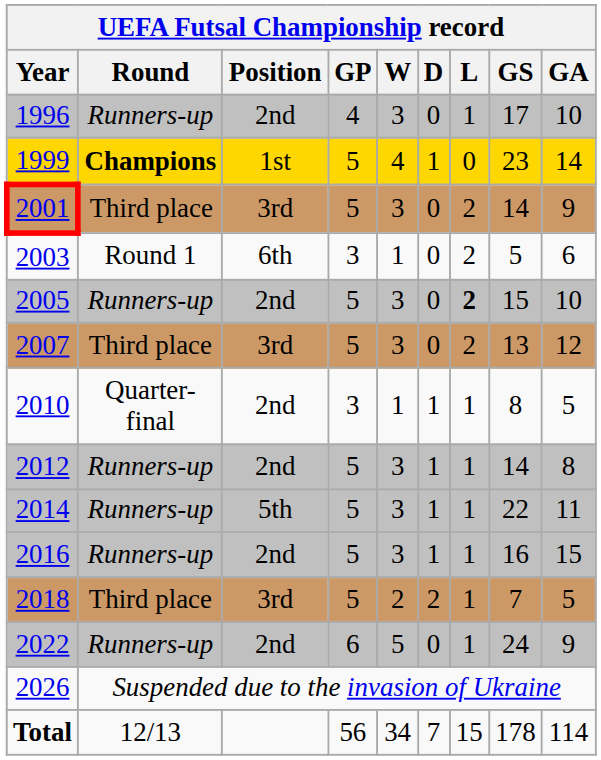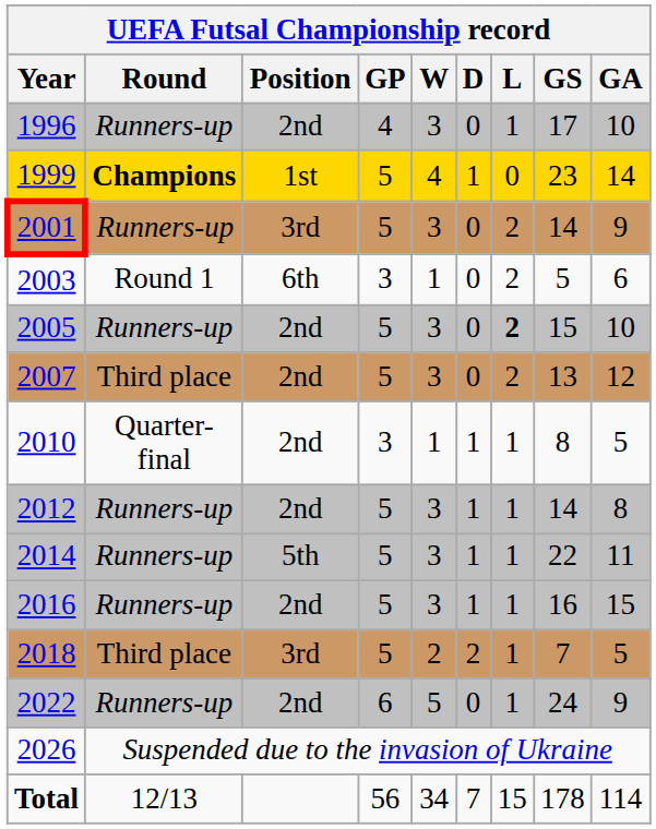2001 | Round: Third place -> Runners-up
2007 | Position: 3rd -> 2nd
